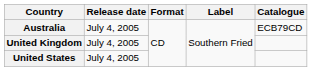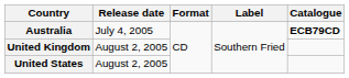Australia | Catalogue: normal -> bold
United Kingdom | Release date: July 4, 2005 -> August 2, 2005
United States | Release date: July 4, 2005 -> August 2, 2005
